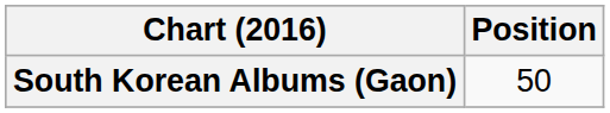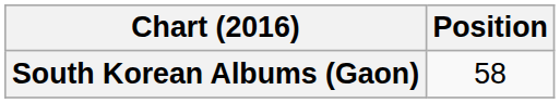South Korean Albums (Gaon) | Position: 50 -> 58
